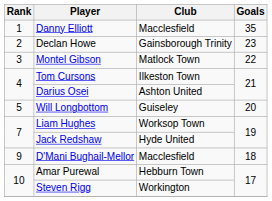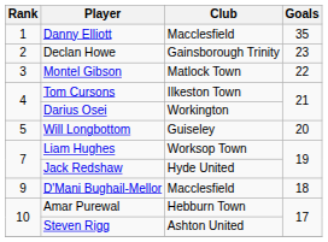Darius Osei | Club: Ashton United -> Workington
Steven Rigg | Club: Workington -> Ashton United
